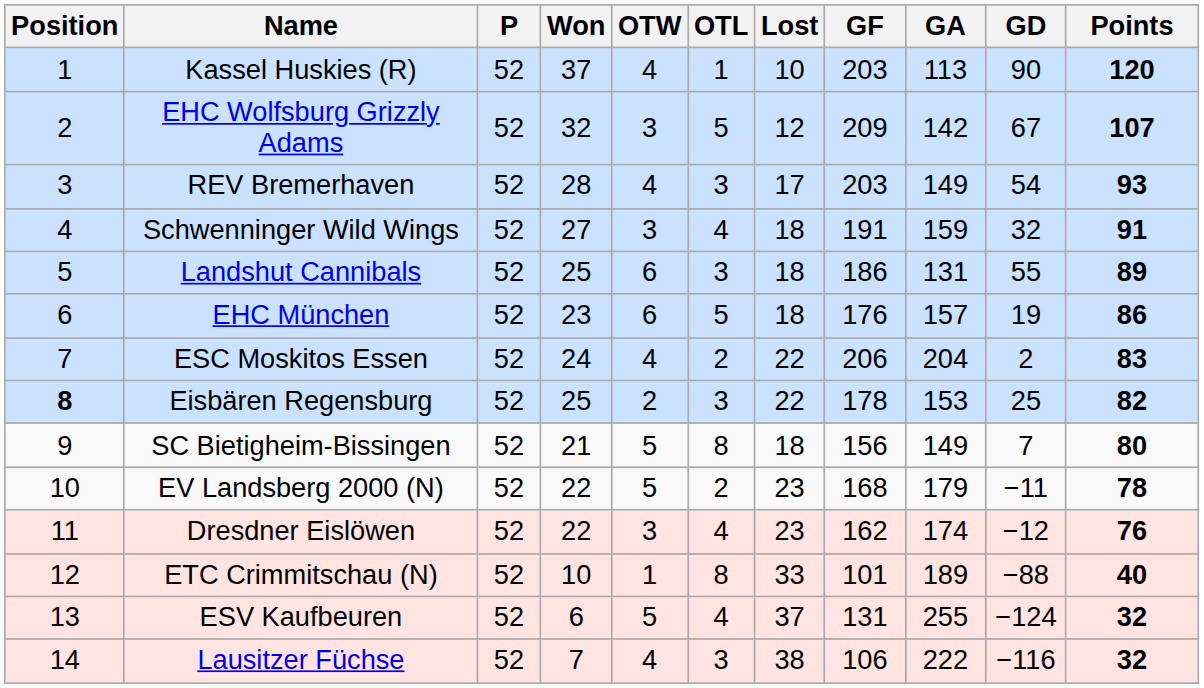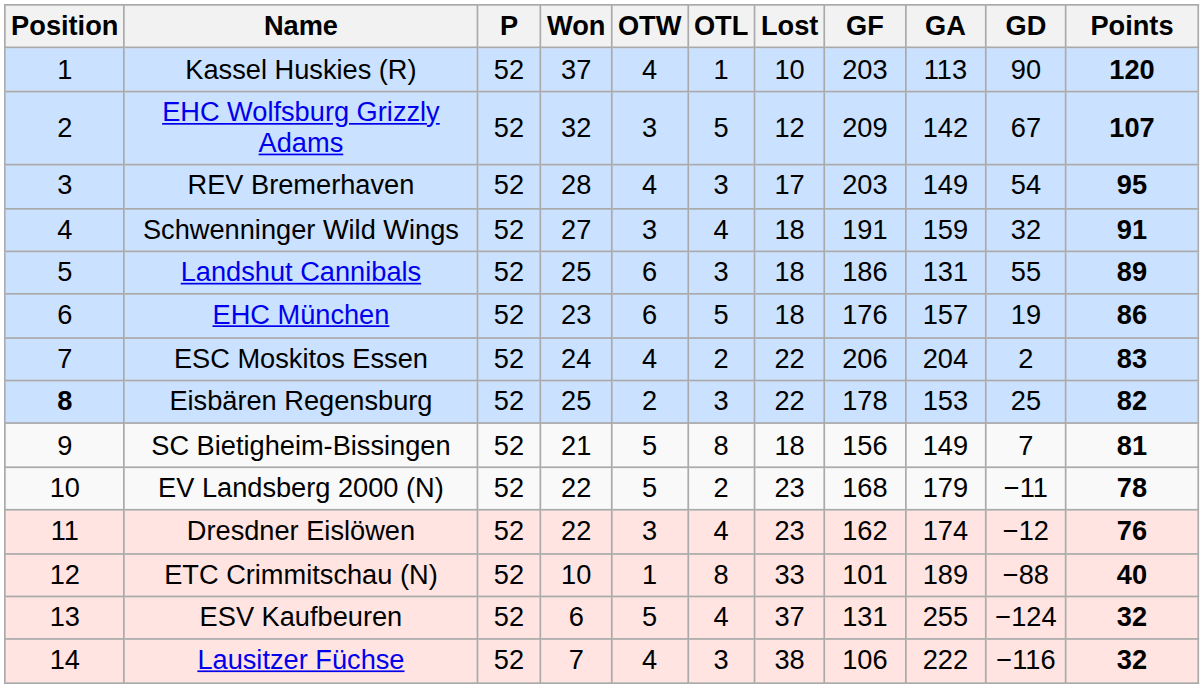REV Bremerhaven | Points: 93 -> 95
SC Bietigheim-Bissingen | Points: 80 -> 81
